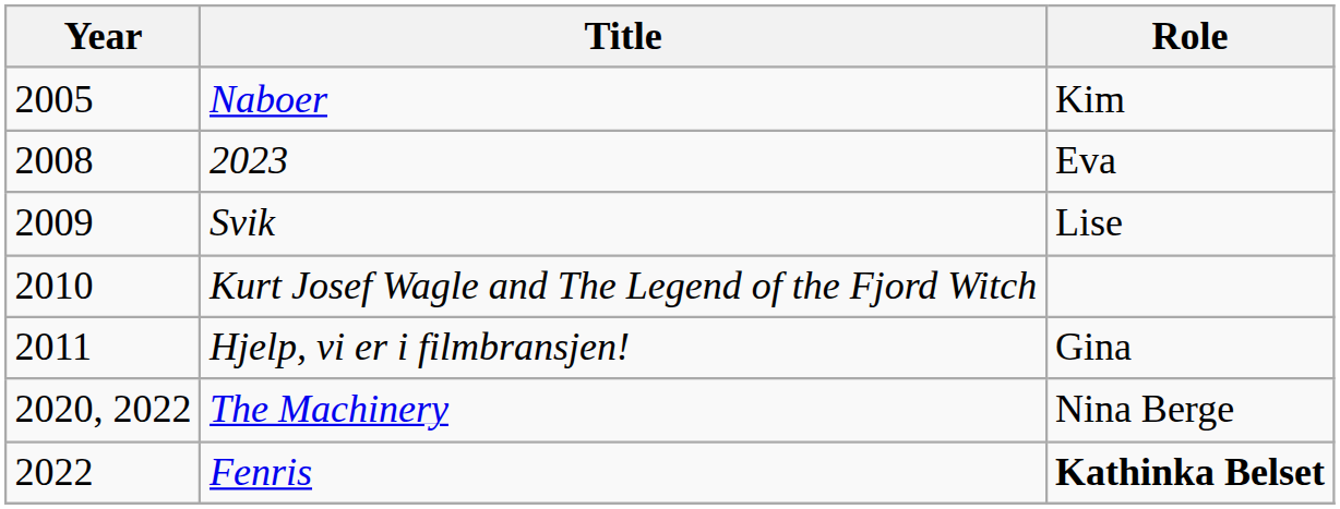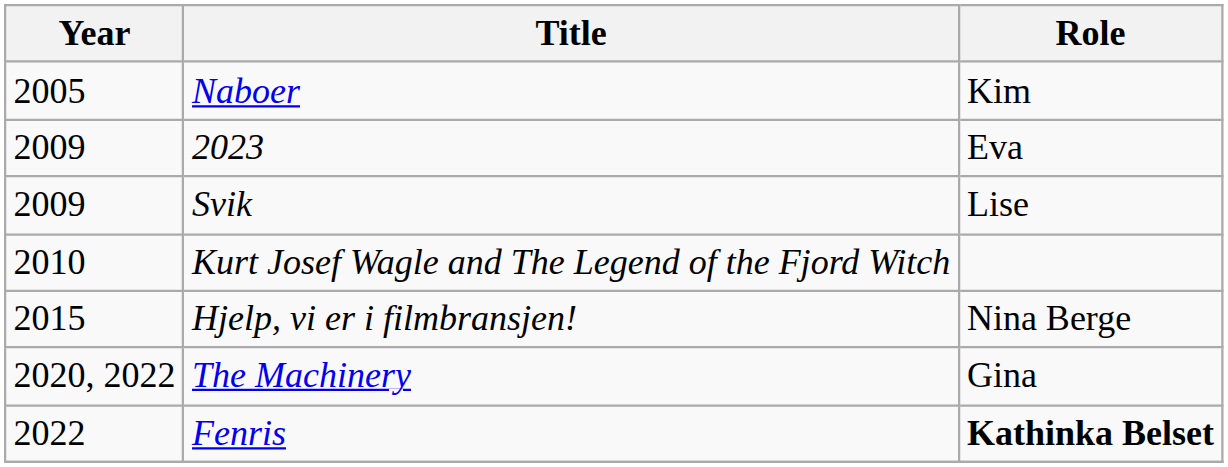2023 | Year: 2008 -> 2009
Hjelp, vi er i filmbransjen! | Year: 2011 -> 2015
Hjelp, vi er i filmbransjen! | Role: Gina -> Nina Berge
The Machinery | Role: Nina Berge -> Gina
